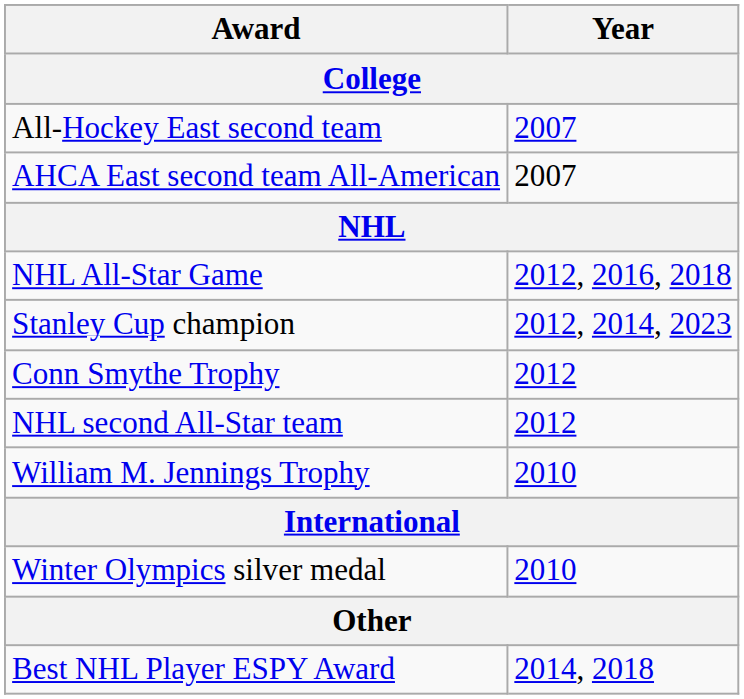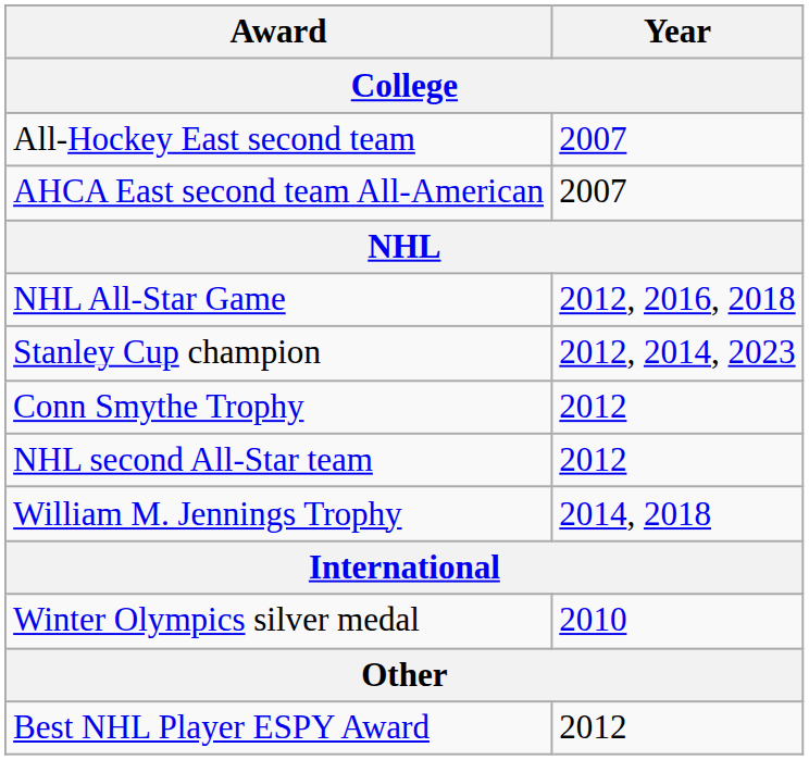William M. Jennings Trophy | Year: 2010 -> 2014, 2018
Best NHL Player ESPY Award | Year: 2014, 2018 -> 2012
